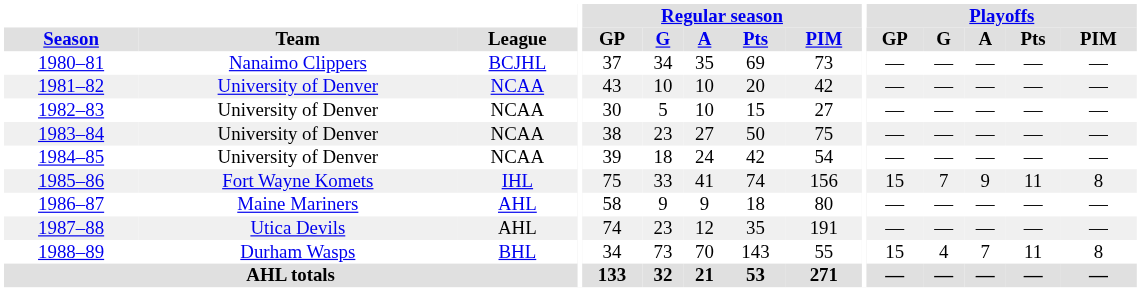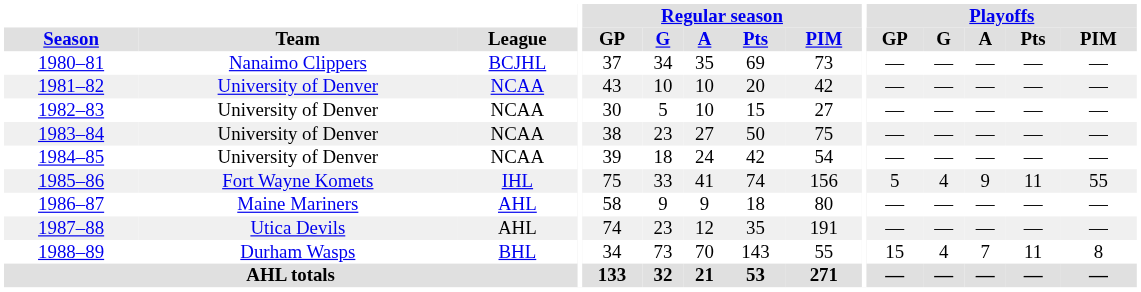1985–86 | Playoffs / GP: 15 -> 5
1985–86 | Playoffs / G: 7 -> 4
1985–86 | Playoffs / PIM: 8 -> 55
